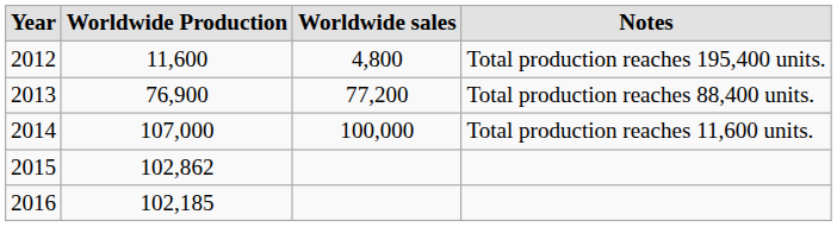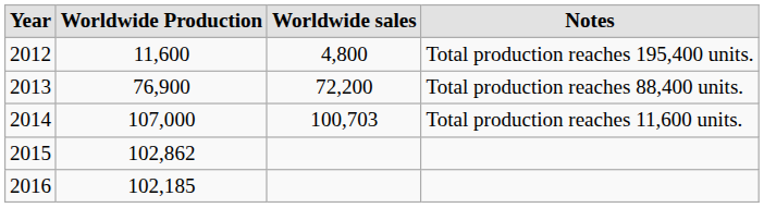2013 | Worldwide sales: 77,200 -> 72,200
2014 | Worldwide sales: 100,000 -> 100,703
